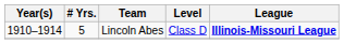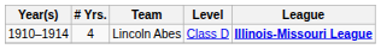Lincoln Abes | # Yrs.: 5 -> 4
